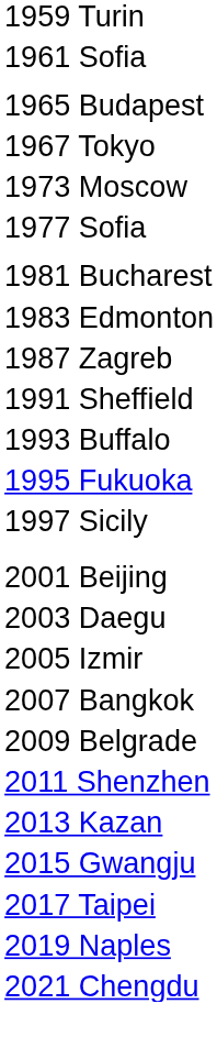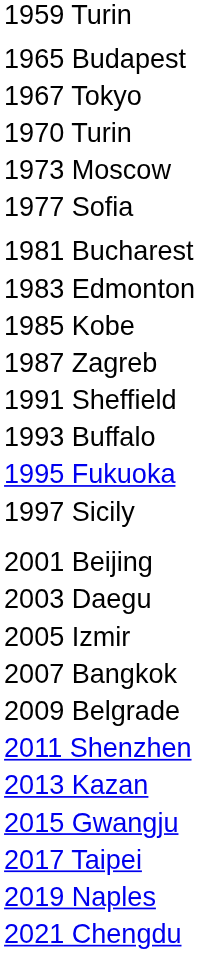- row: 1961 Sofia
+ row: 1970 Turin
+ row: 1985 Kobe
